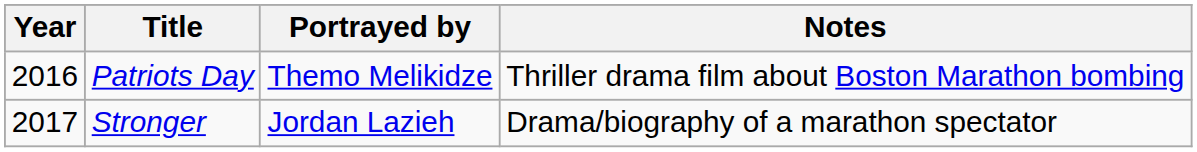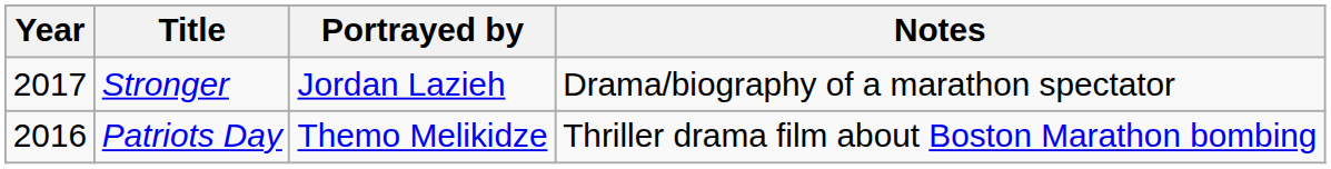rows swapped: Stronger <-> Patriots Day
